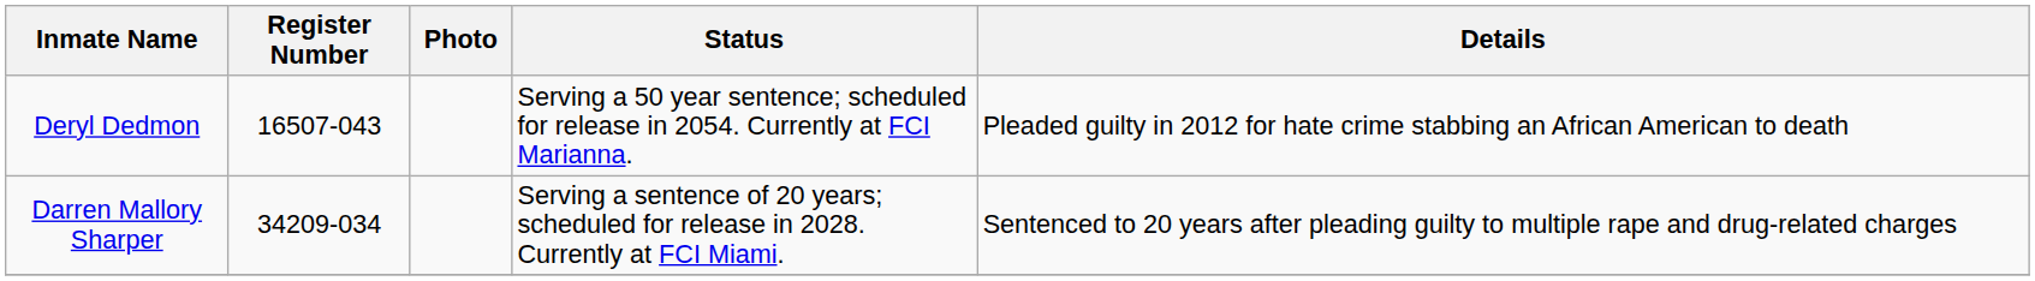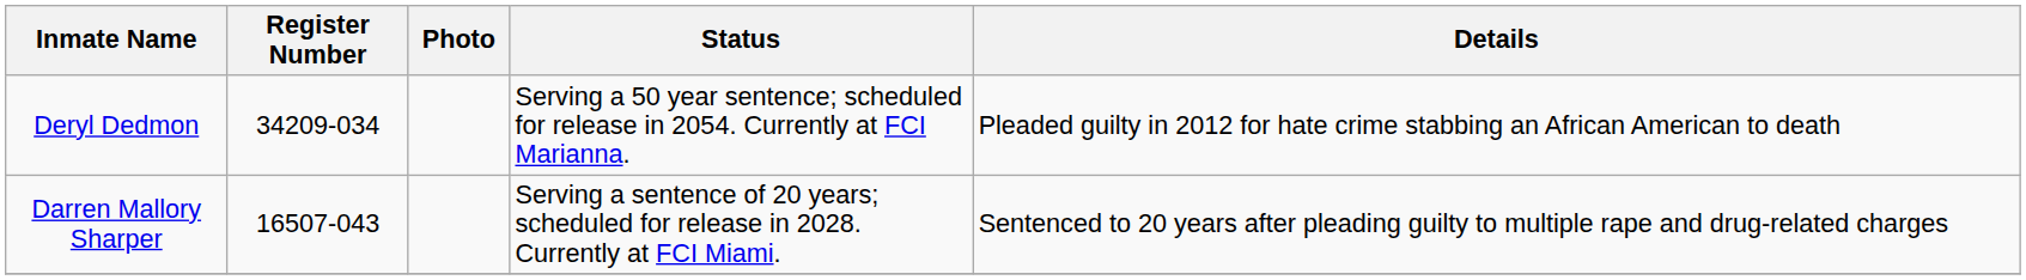Deryl Dedmon | Register Number: 16507-043 -> 34209-034
Darren Mallory Sharper | Register Number: 34209-034 -> 16507-043
